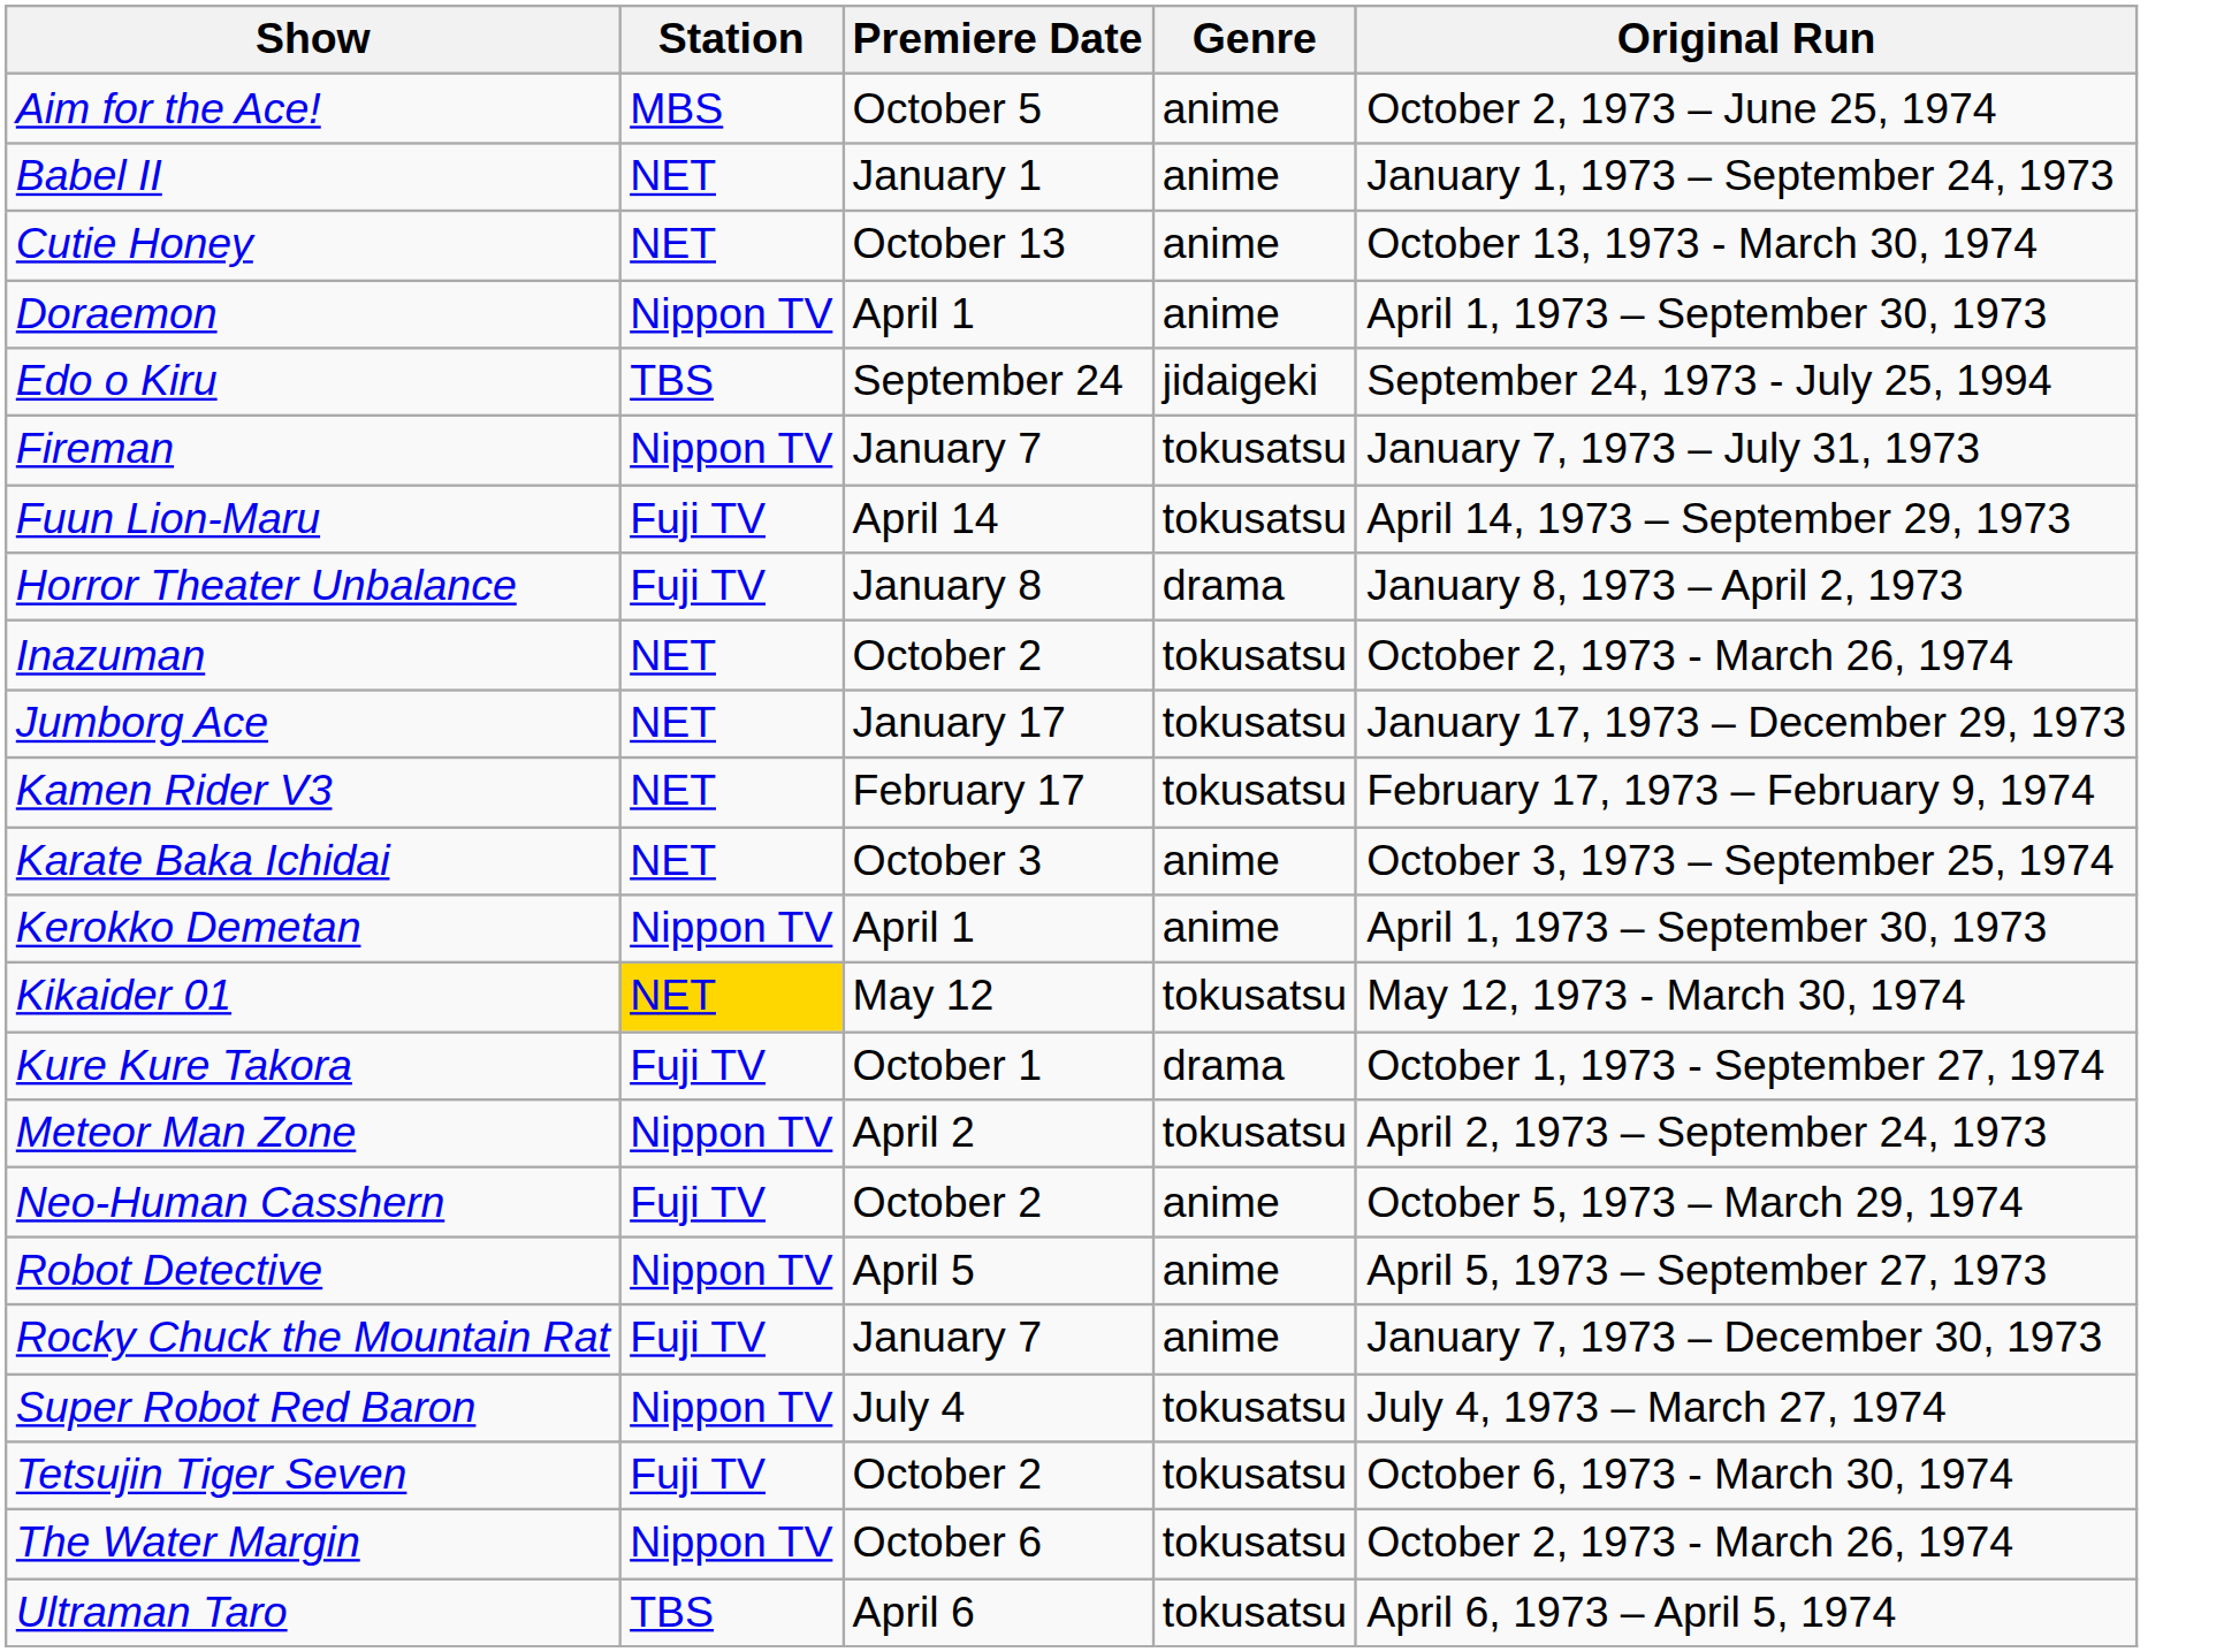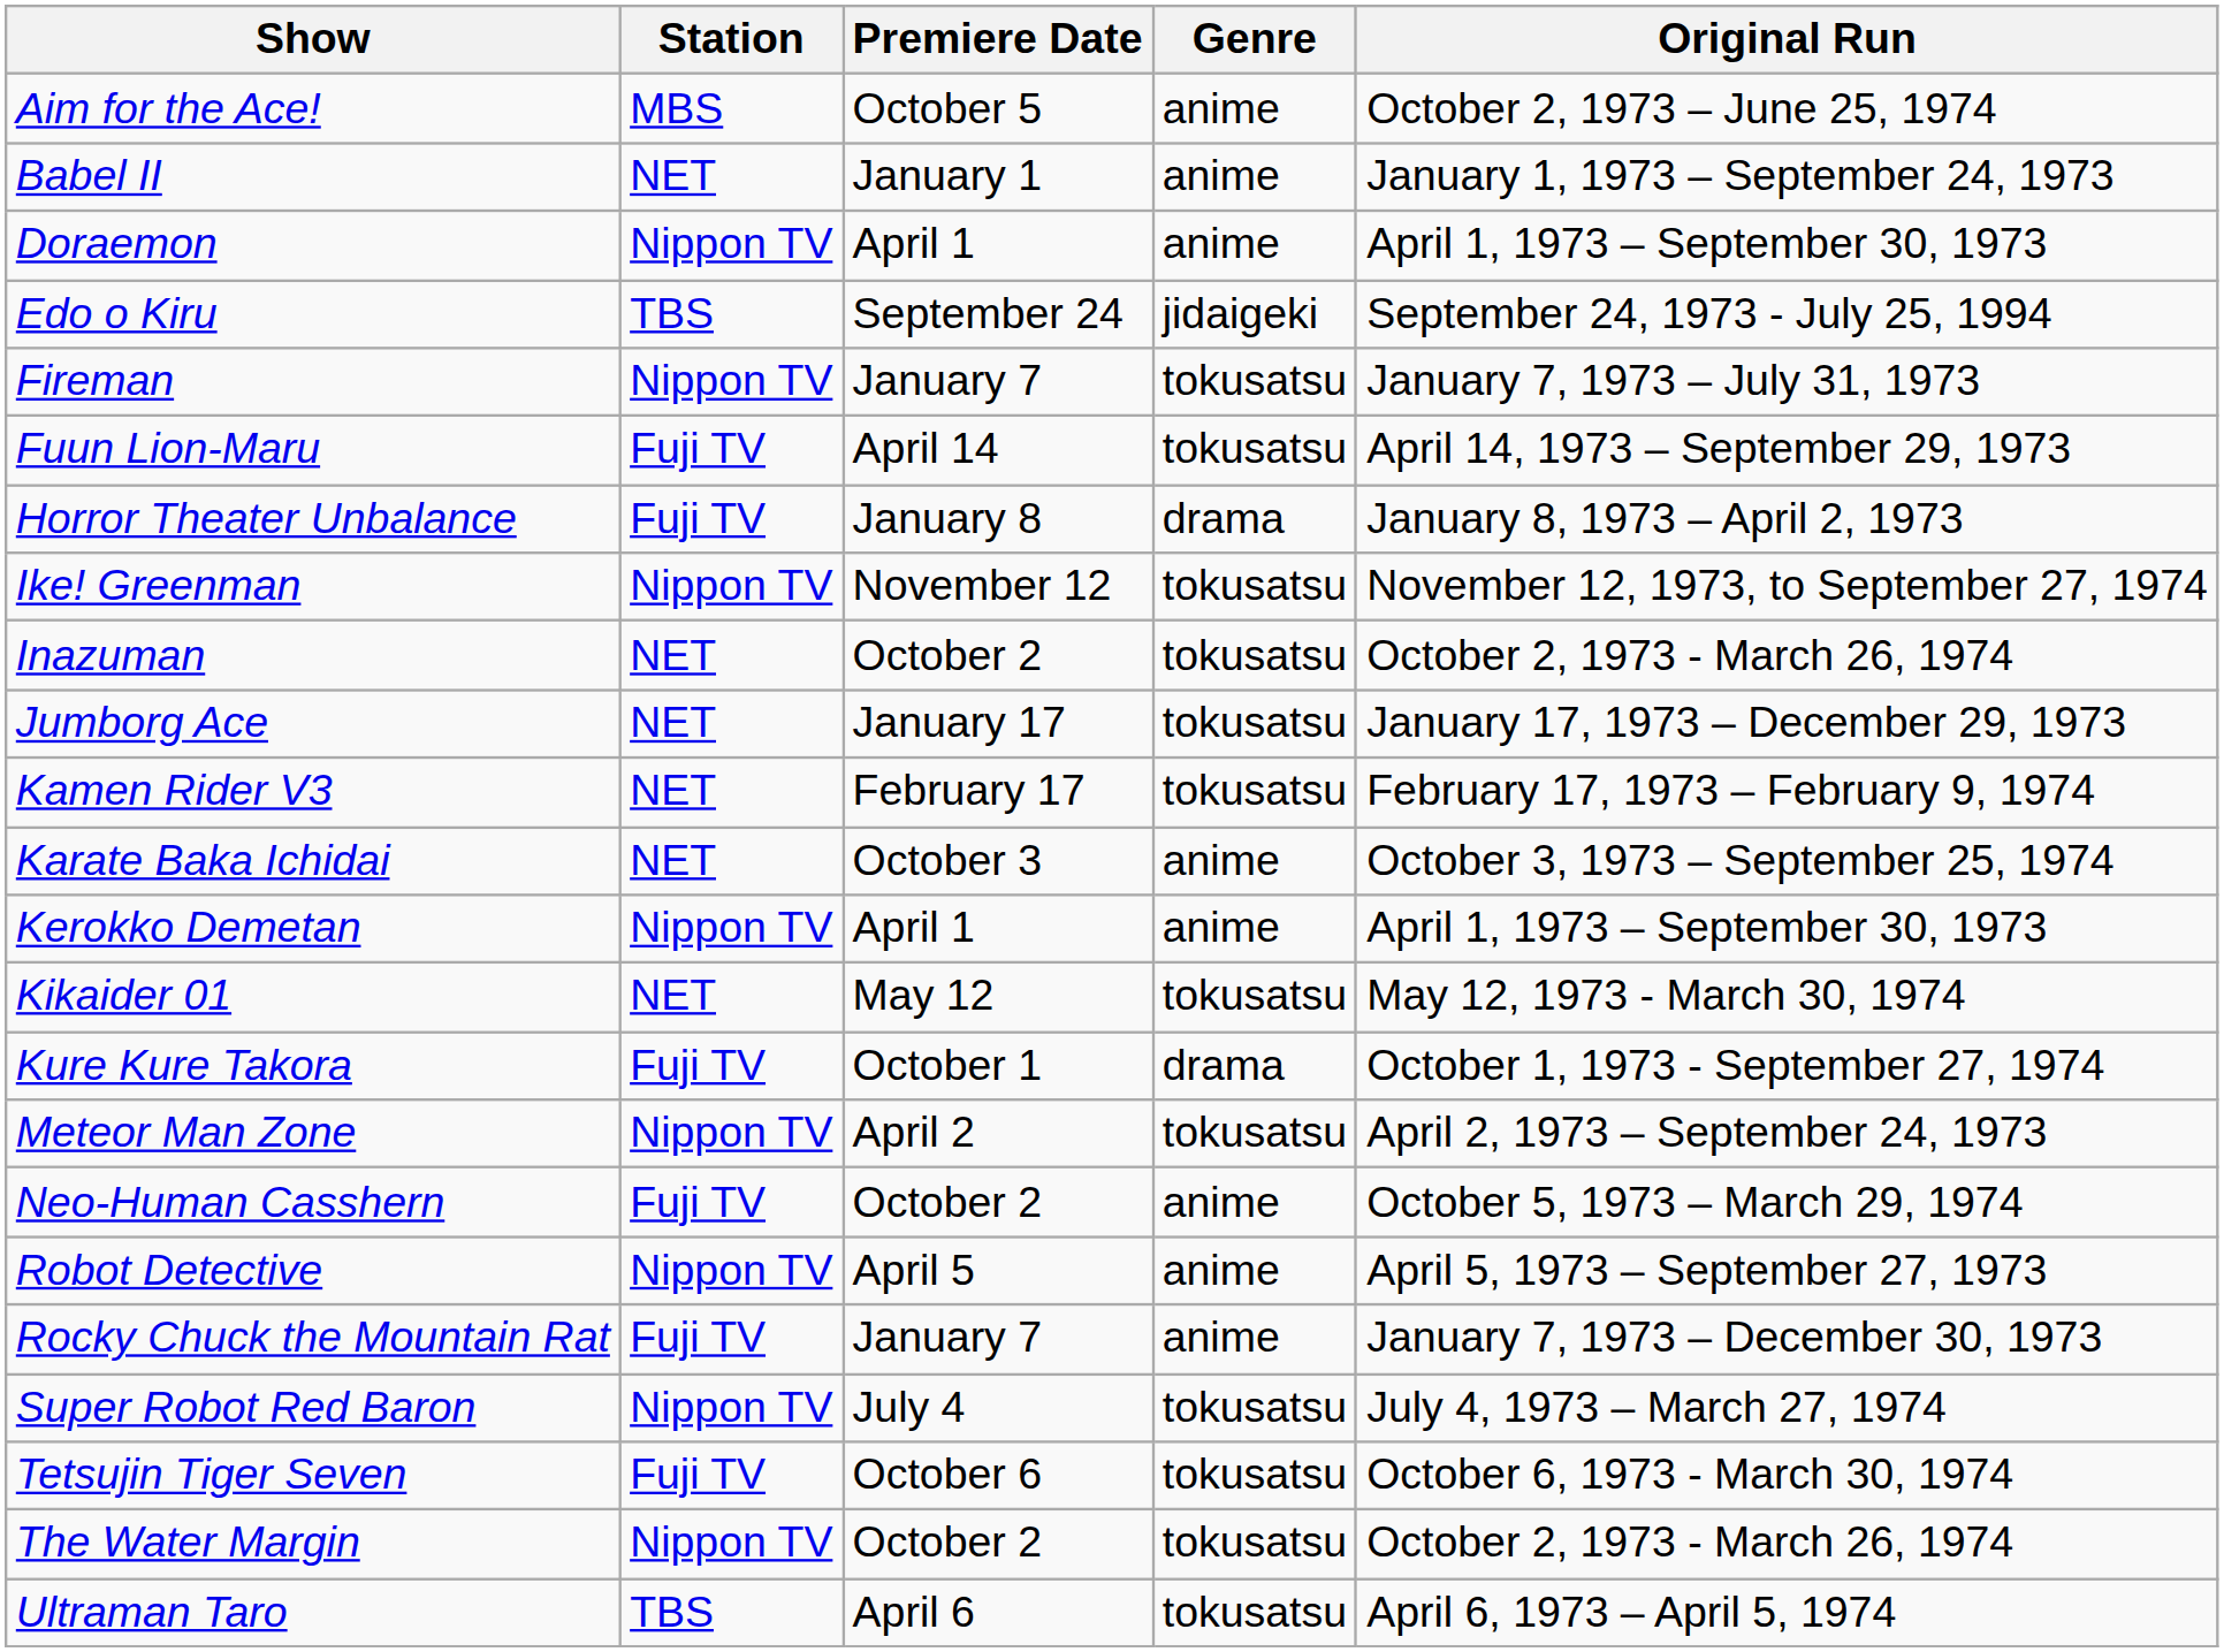- row: Cutie Honey | NET | October 13 | anime | October 13, 1973 - March 30, 1974
+ row: Ike! Greenman | Nippon TV | November 12 | tokusatsu | November 12, 1973, to September 27, 1974
Kikaider 01 | Station: gold background -> no background
Tetsujin Tiger Seven | Premiere Date: October 2 -> October 6
The Water Margin | Premiere Date: October 6 -> October 2
